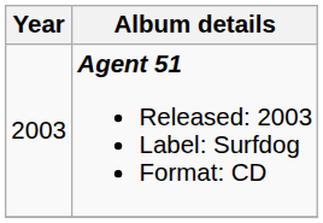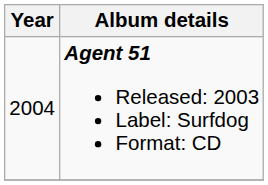Agent 51 Released: 2003 Label: Surfdog Format: CD | Year: 2003 -> 2004
